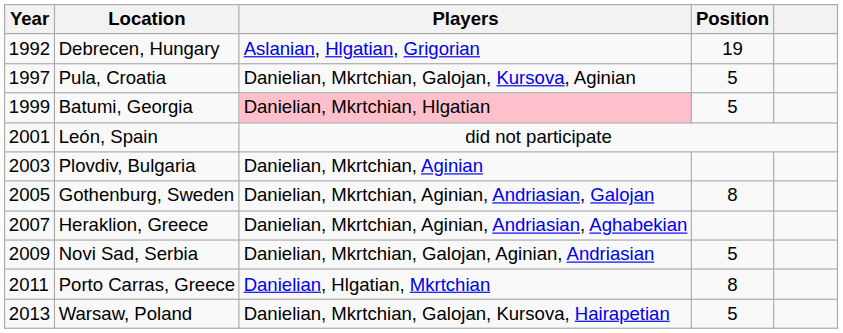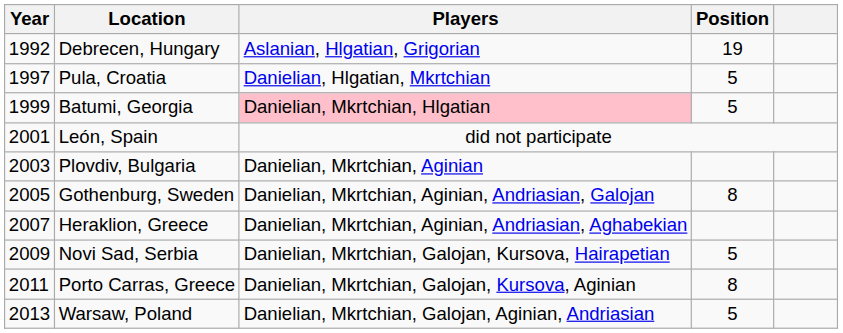Pula, Croatia | Players: Danielian, Mkrtchian, Galojan, Kursova, Aginian -> Danielian, Hlgatian, Mkrtchian
Novi Sad, Serbia | Players: Danielian, Mkrtchian, Galojan, Aginian, Andriasian -> Danielian, Mkrtchian, Galojan, Kursova, Hairapetian
Porto Carras, Greece | Players: Danielian, Hlgatian, Mkrtchian -> Danielian, Mkrtchian, Galojan, Kursova, Aginian
Warsaw, Poland | Players: Danielian, Mkrtchian, Galojan, Kursova, Hairapetian -> Danielian, Mkrtchian, Galojan, Aginian, Andriasian
